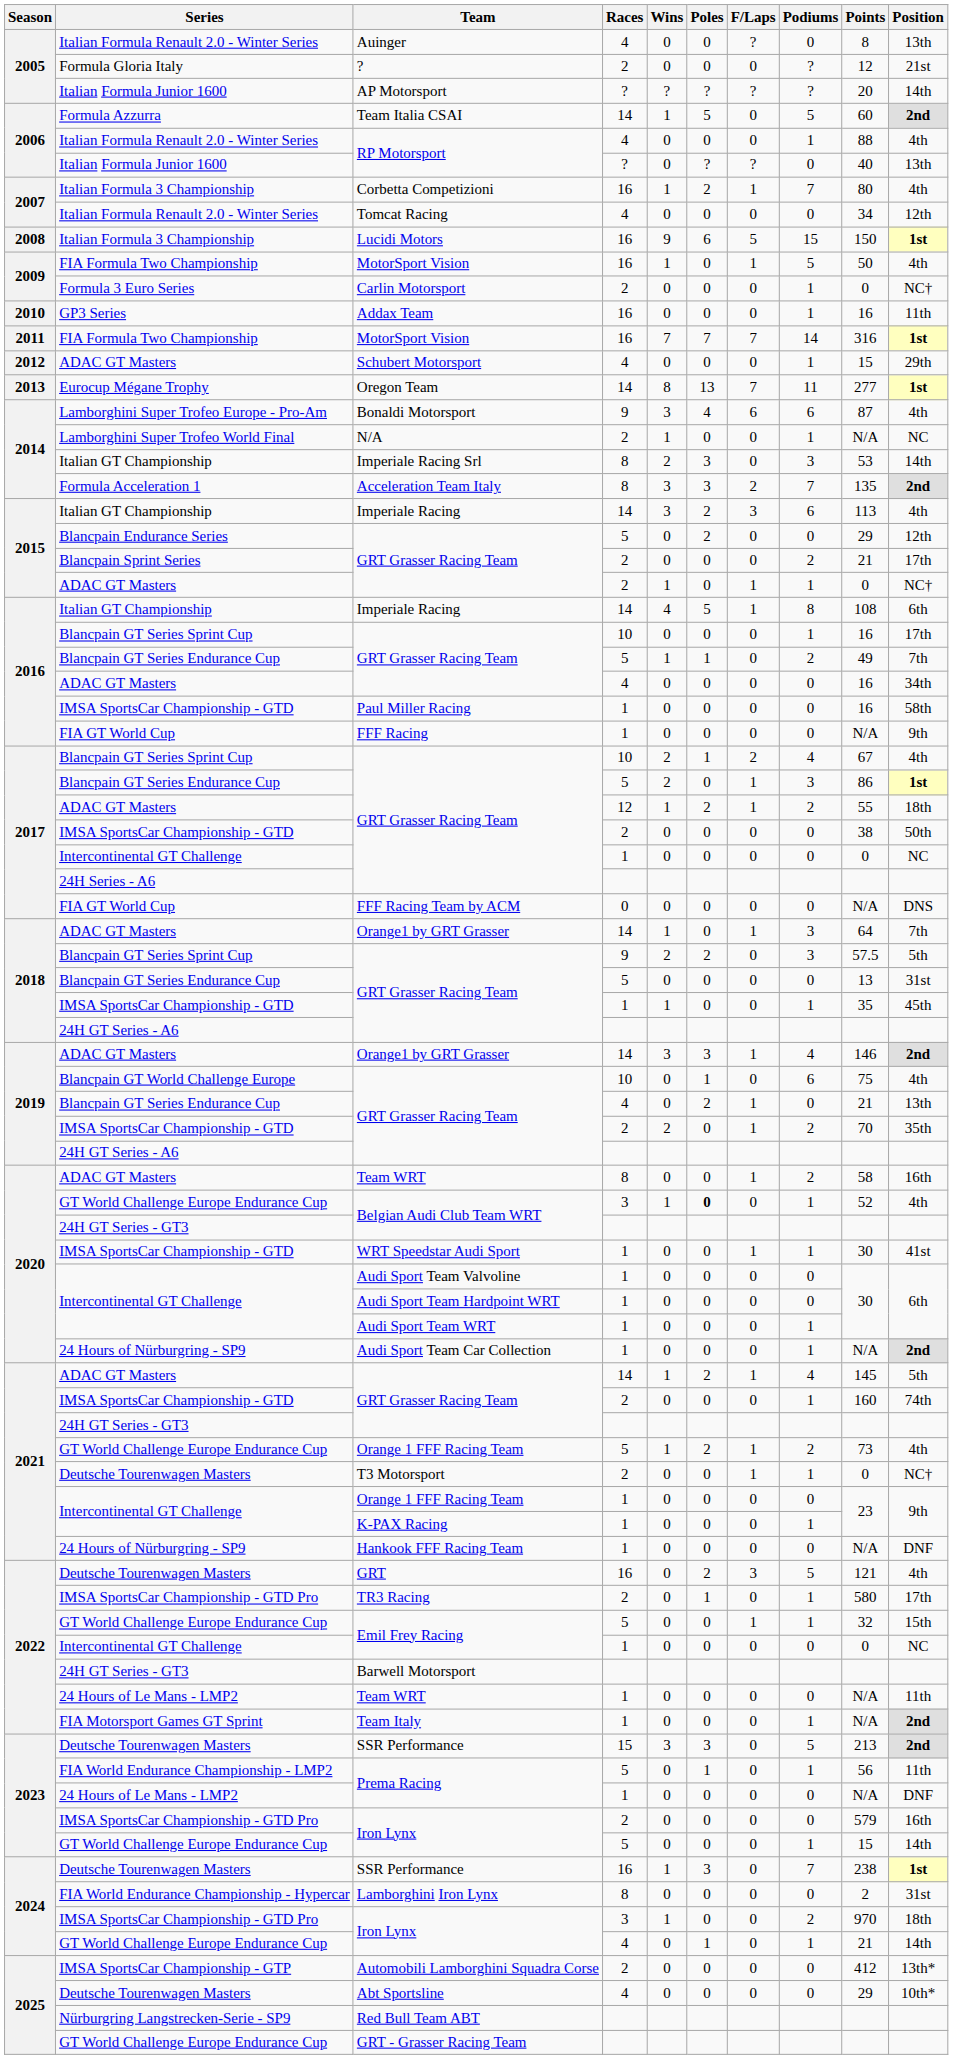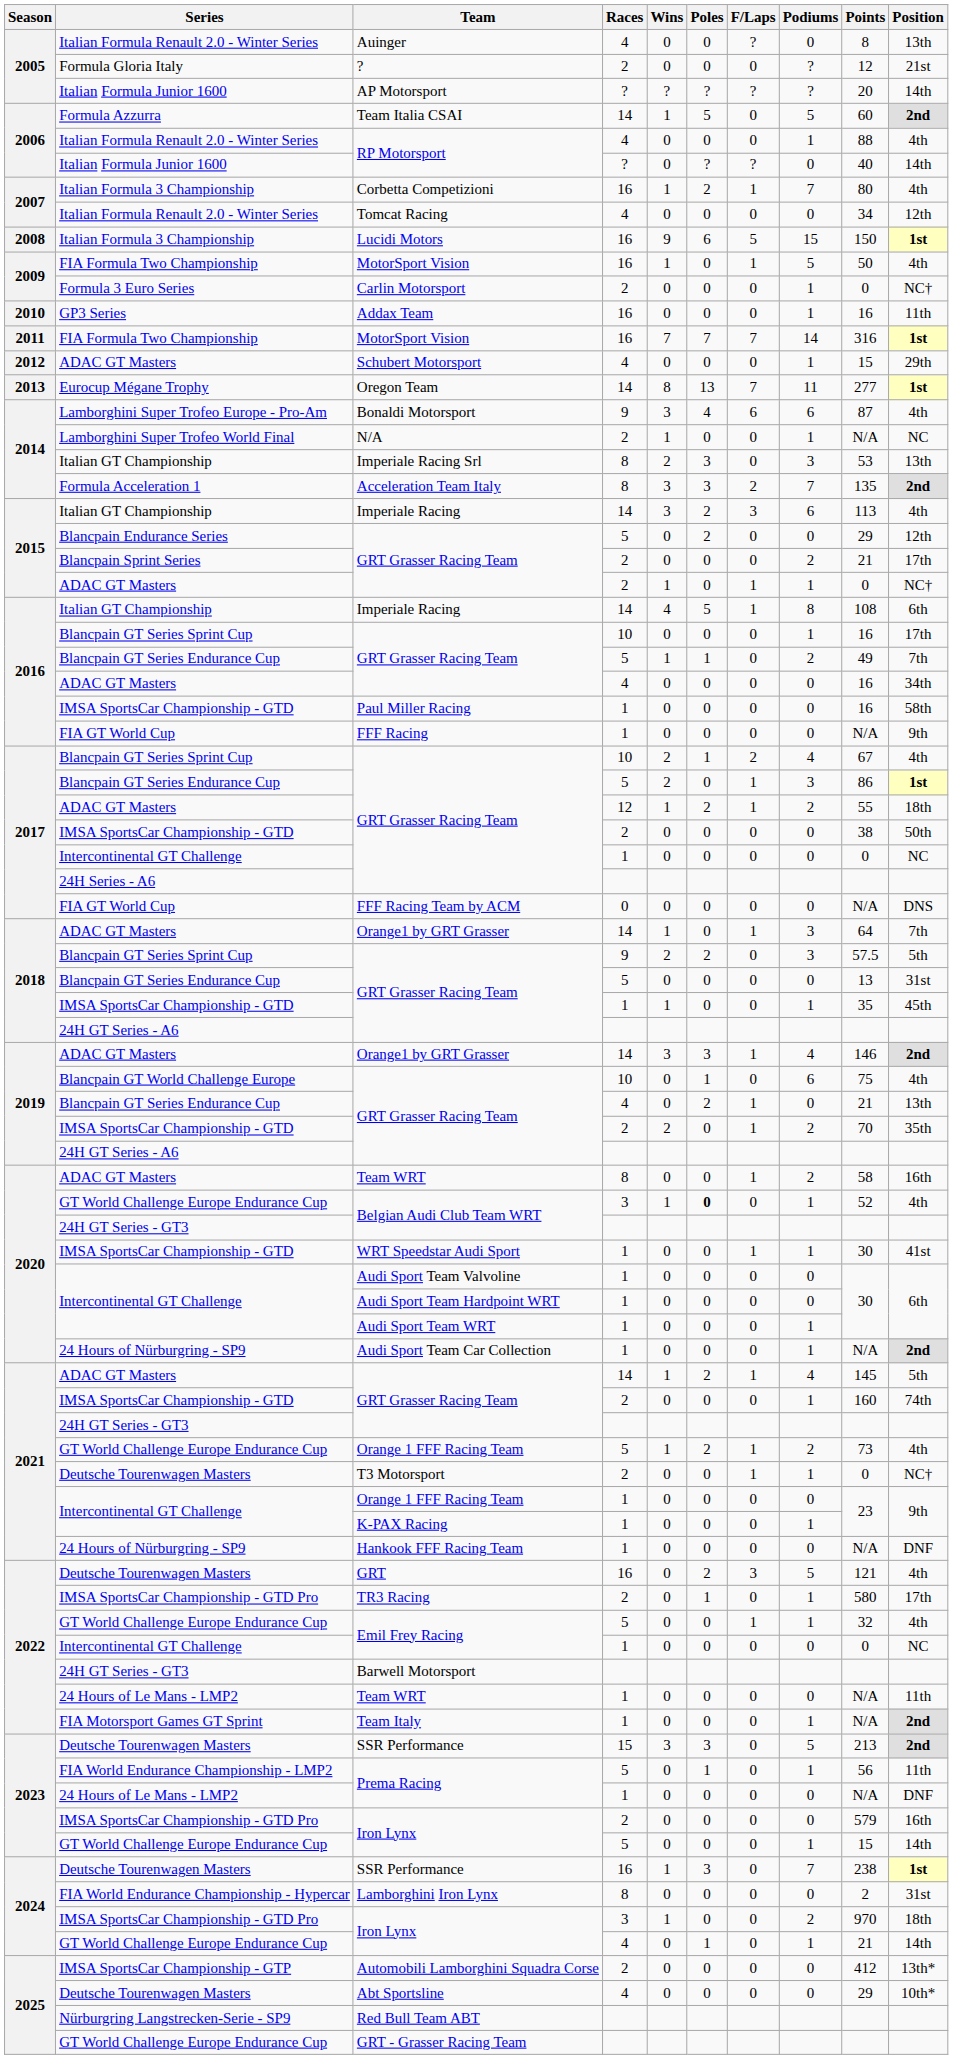RP Motorsport / ? | Position: 13th -> 14th
Imperiale Racing Srl | Position: 14th -> 13th
Emil Frey Racing / 5 | Position: 15th -> 4th
